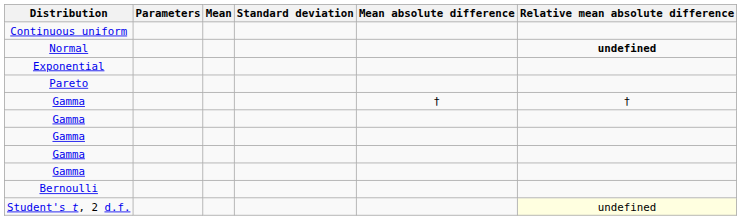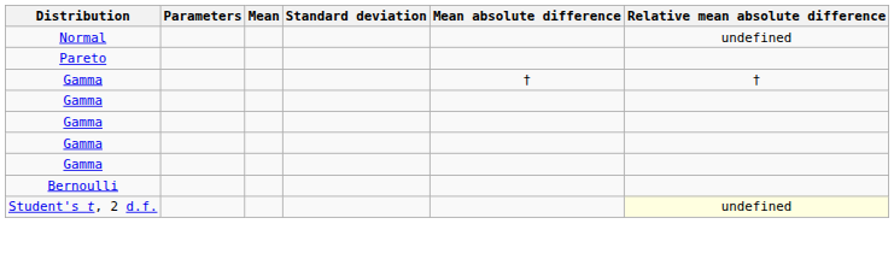- row: Continuous uniform
Normal | Relative mean absolute difference: bold -> normal
- row: Exponential
